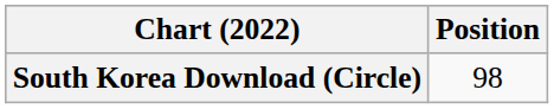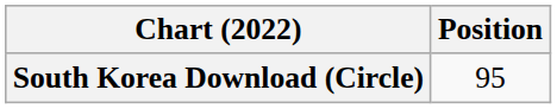South Korea Download (Circle) | Position: 98 -> 95
